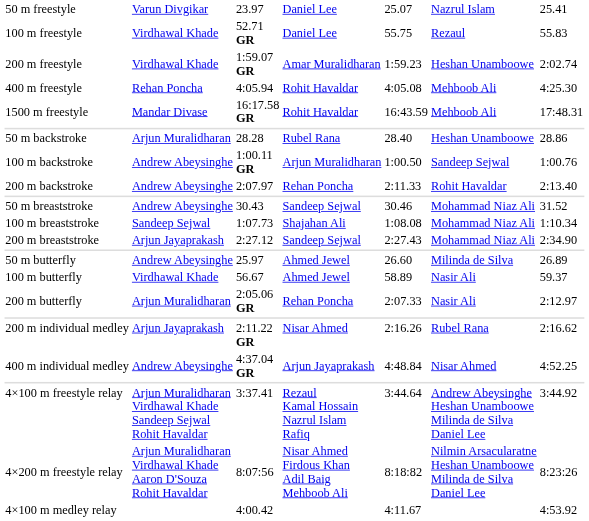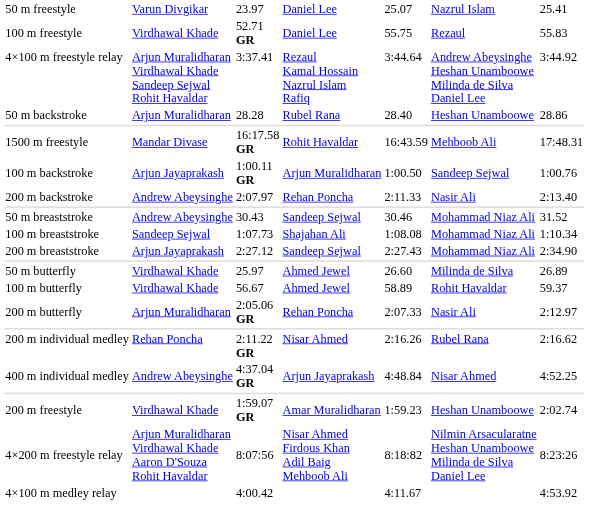rows swapped: 200 m freestyle <-> 4×100 m freestyle relay
- row: 400 m freestyle | Rehan Poncha | 4:05.94 | Rohit Havaldar | 4:05.08 | Mehboob Ali | 4:25.30
rows swapped: 1500 m freestyle <-> 50 m backstroke
100 m backstroke | column 2: Andrew Abeysinghe -> Arjun Jayaprakash
200 m backstroke | column 6: Rohit Havaldar -> Nasir Ali
50 m butterfly | column 2: Andrew Abeysinghe -> Virdhawal Khade
100 m butterfly | column 6: Nasir Ali -> Rohit Havaldar
200 m individual medley | column 2: Arjun Jayaprakash -> Rehan Poncha
